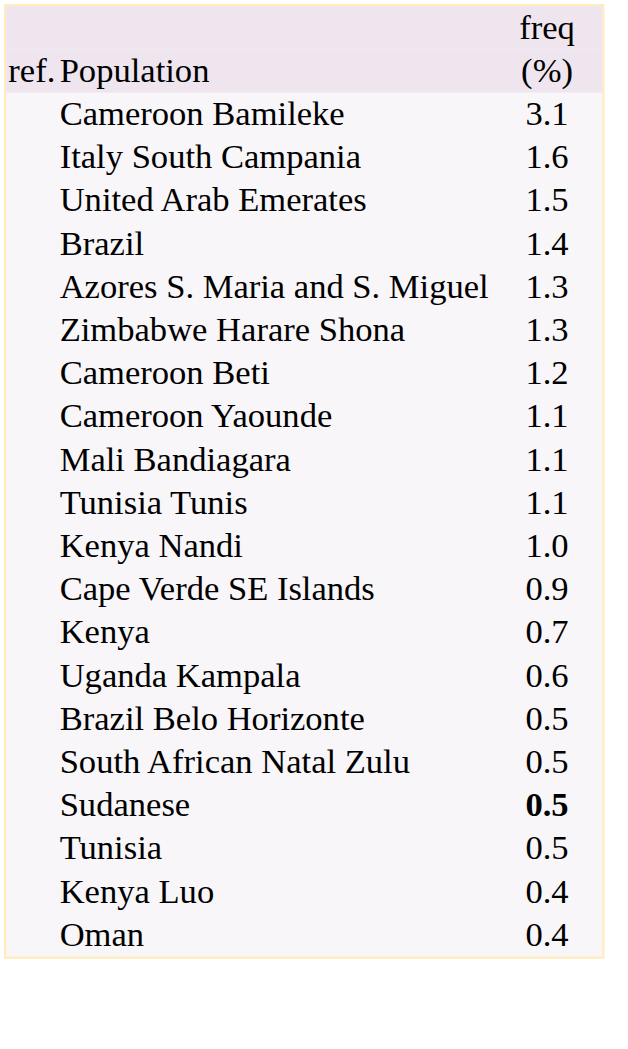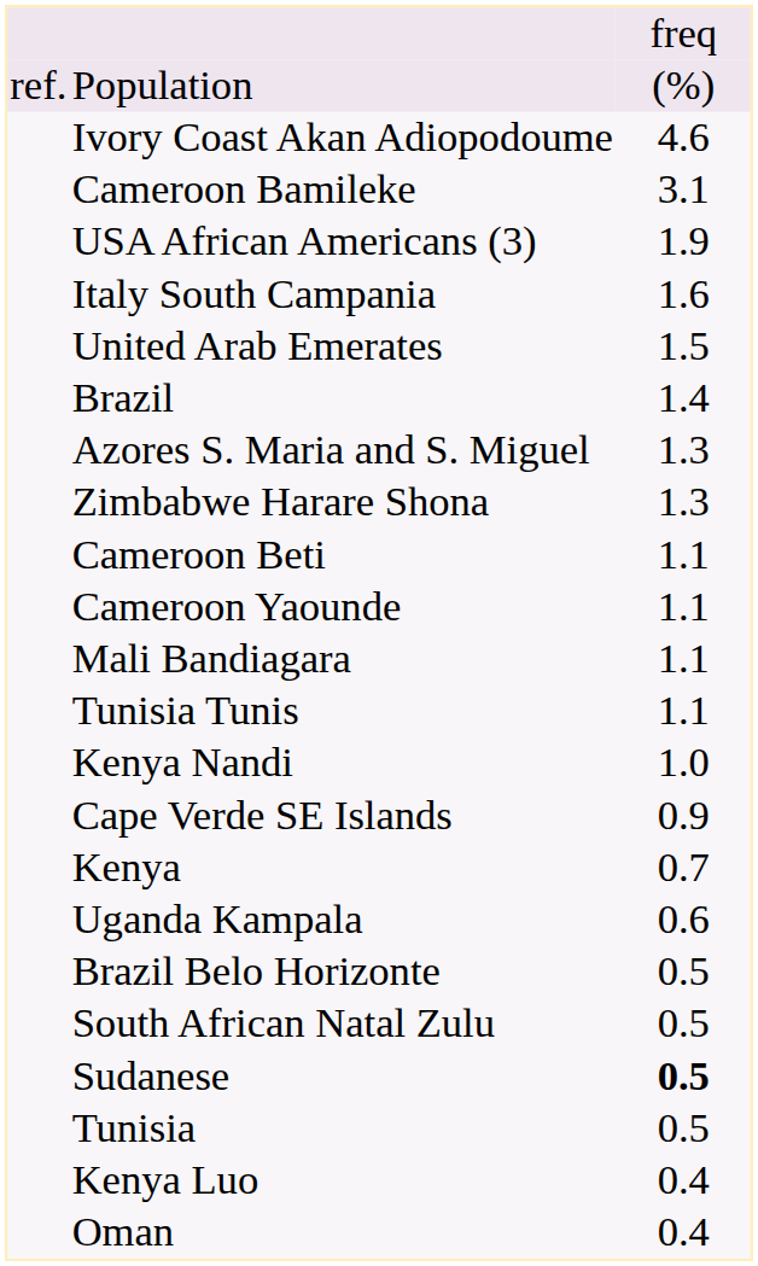+ row: Ivory Coast Akan Adiopodoume | 4.6
+ row: USA African Americans (3) | 1.9
Cameroon Beti | column 3: 1.2 -> 1.1
